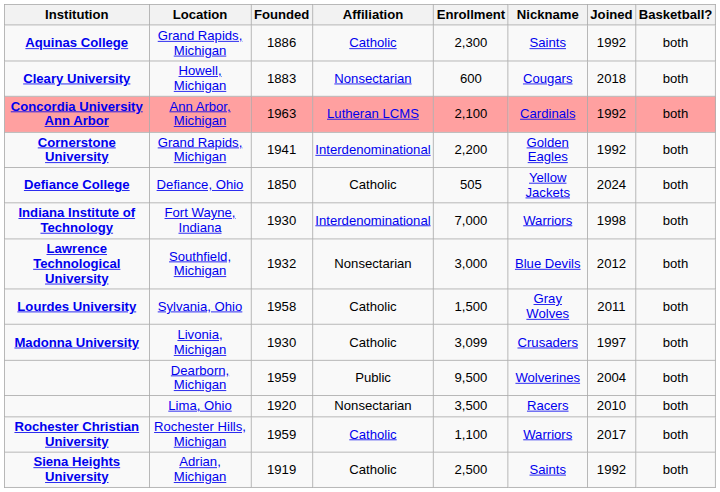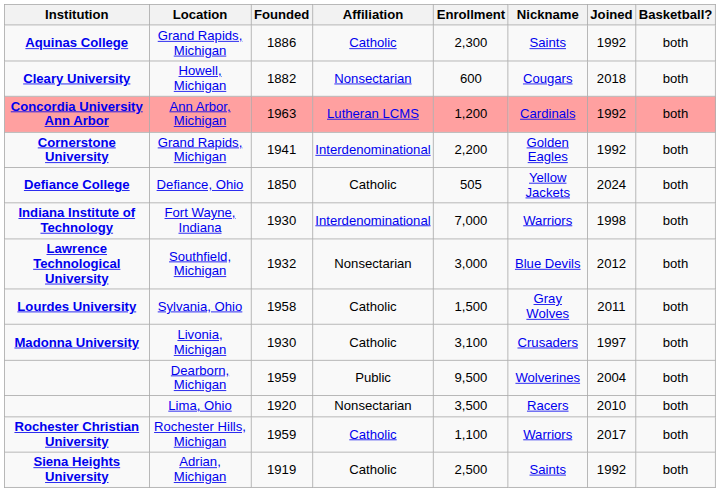Cleary University | Founded: 1883 -> 1882
Concordia University Ann Arbor | Enrollment: 2,100 -> 1,200
Madonna University | Enrollment: 3,099 -> 3,100
